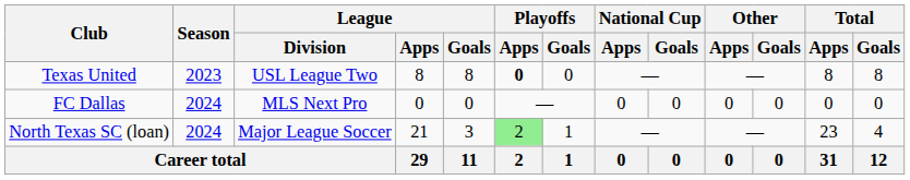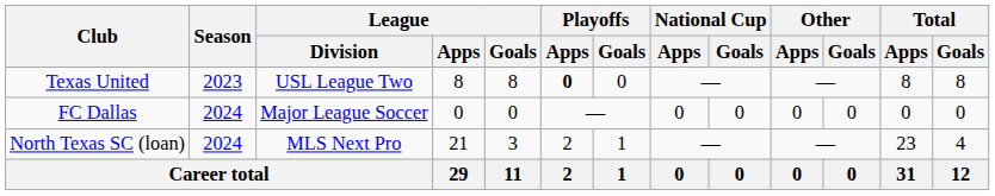FC Dallas | League / Division: MLS Next Pro -> Major League Soccer
North Texas SC (loan) | League / Division: Major League Soccer -> MLS Next Pro
North Texas SC (loan) | Playoffs / Apps: lightgreen background -> no background
